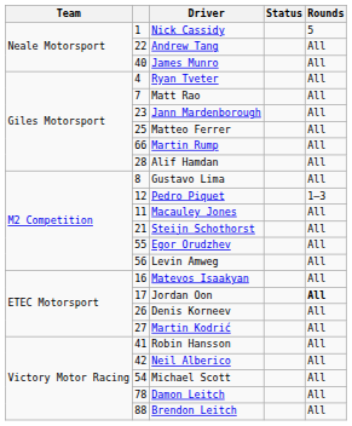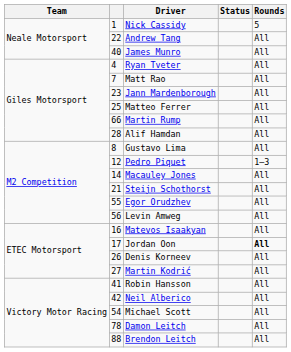Macauley Jones | column 2: 11 -> 14
